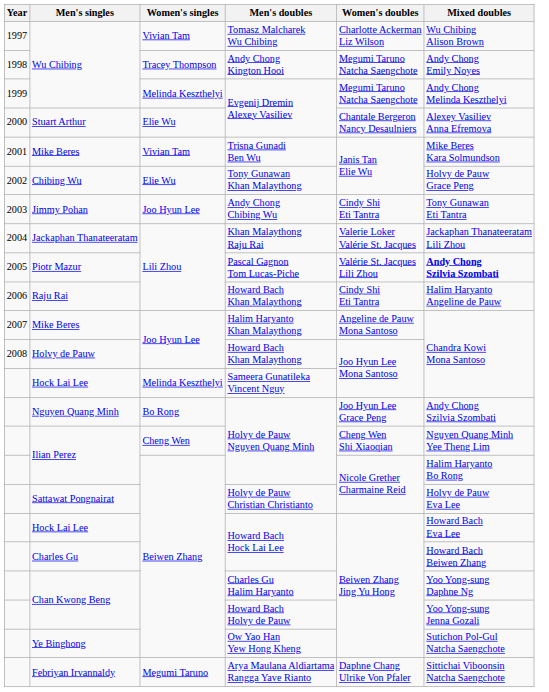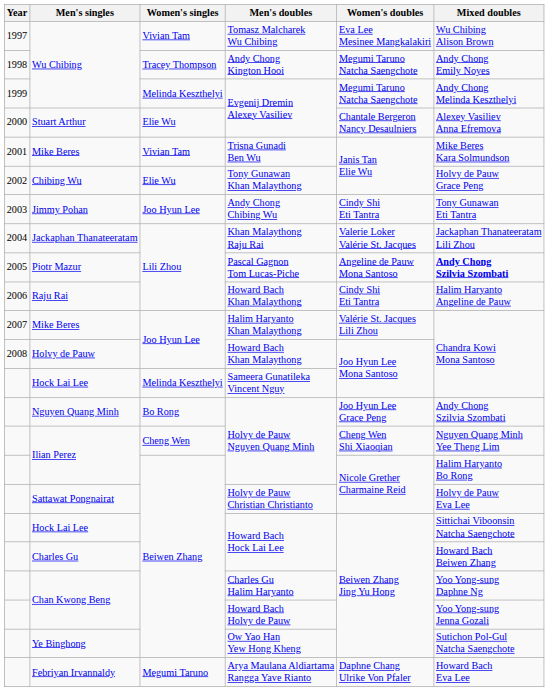Tomasz Malcharek Wu Chibing | Women's doubles: Charlotte Ackerman Liz Wilson -> Eva Lee Mesinee Mangkalakiri
Pascal Gagnon Tom Lucas-Piche | Women's doubles: Valérie St. Jacques Lili Zhou -> Angeline de Pauw Mona Santoso
Halim Haryanto Khan Malaythong | Women's doubles: Angeline de Pauw Mona Santoso -> Valérie St. Jacques Lili Zhou
Hock Lai Lee / Howard Bach Hock Lai Lee | Mixed doubles: Howard Bach Eva Lee -> Sittichai Viboonsin Natcha Saengchote
Arya Maulana Aldiartama Rangga Yave Rianto | Mixed doubles: Sittichai Viboonsin Natcha Saengchote -> Howard Bach Eva Lee
